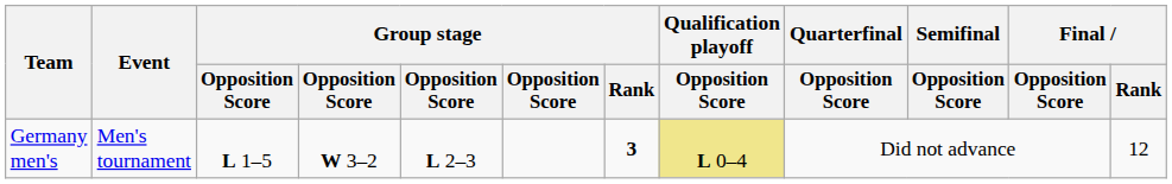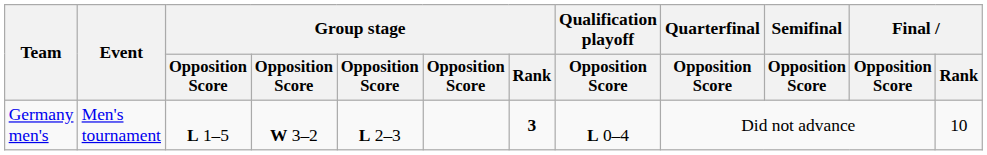Germany men's | Qualification playoff / Opposition Score: khaki background -> no background
Germany men's | Final / Rank: 12 -> 10
